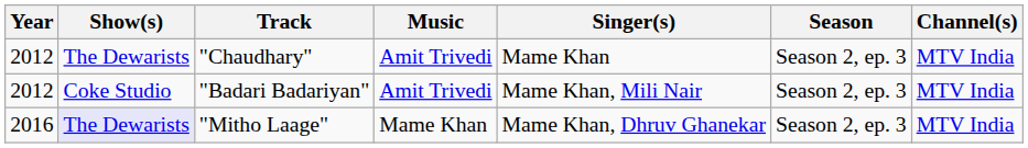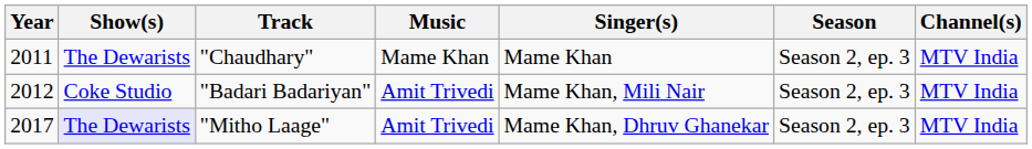"Chaudhary" | Year: 2012 -> 2011
"Chaudhary" | Music: Amit Trivedi -> Mame Khan
"Mitho Laage" | Year: 2016 -> 2017
"Mitho Laage" | Music: Mame Khan -> Amit Trivedi
